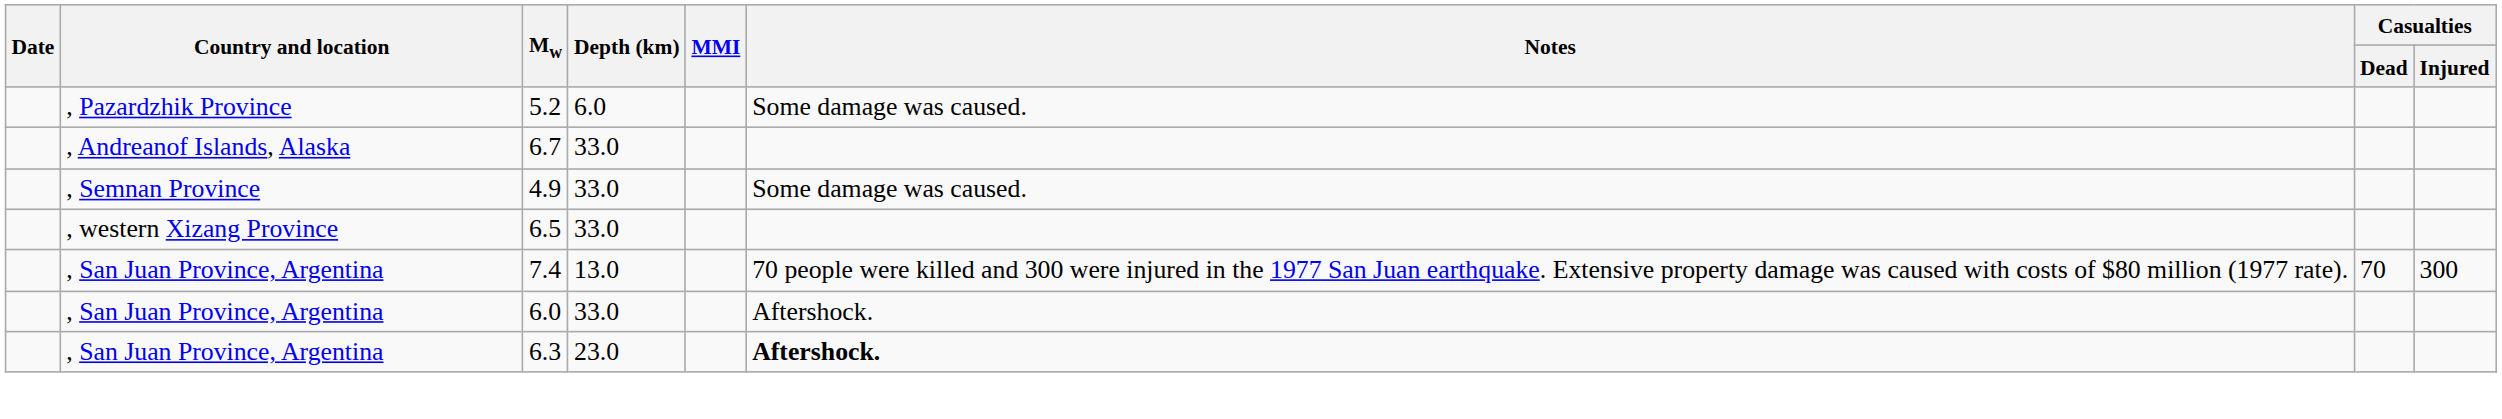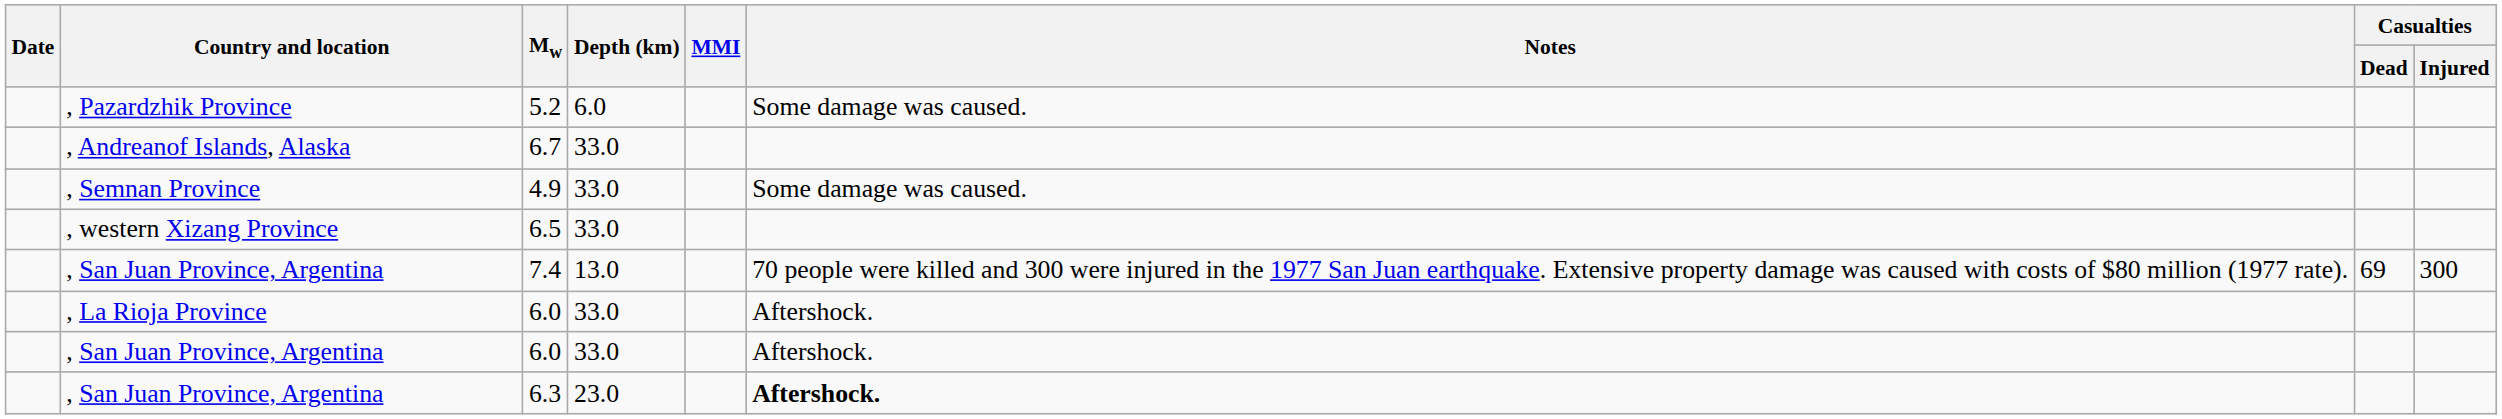7.4 | Casualties / Dead: 70 -> 69
+ row: , La Rioja Province | 6.0 | 33.0 | Aftershock.
